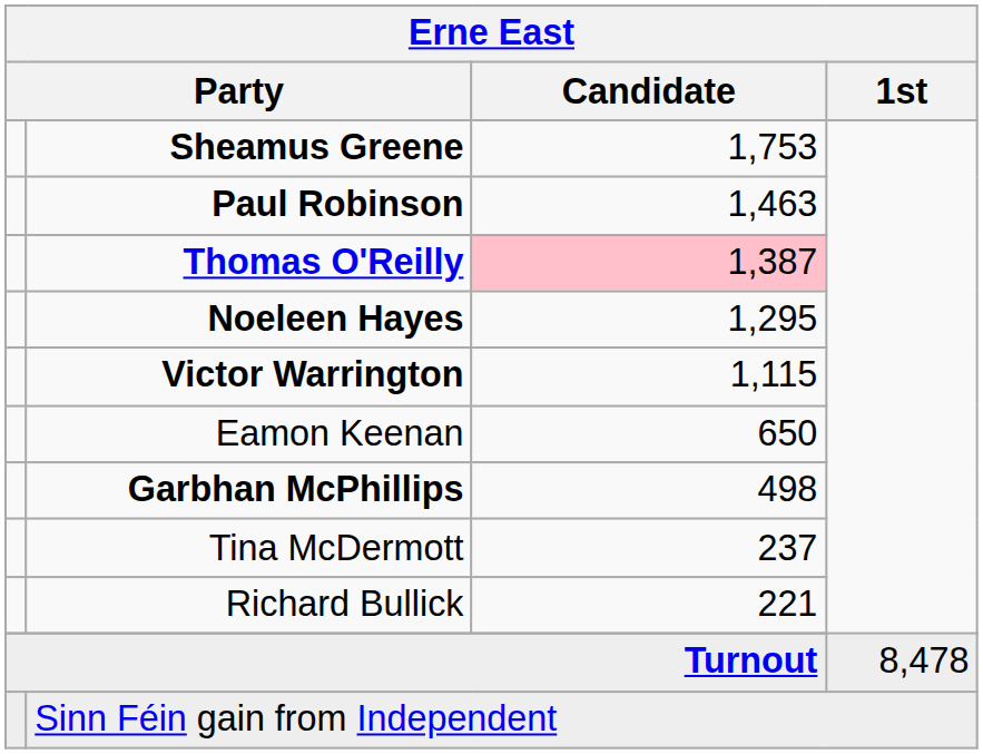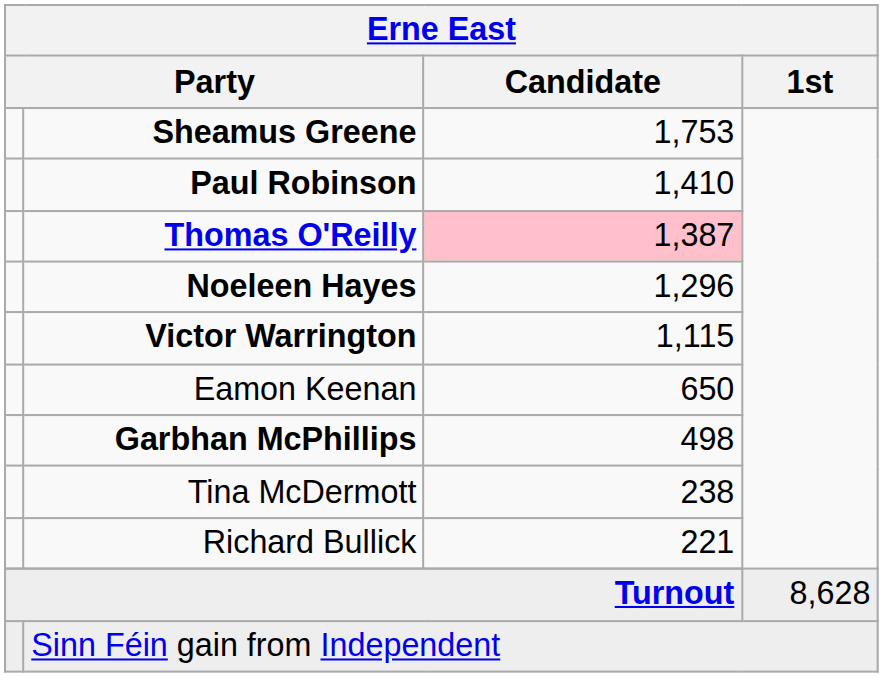Paul Robinson | Erne East / Candidate: 1,463 -> 1,410
Noeleen Hayes | Erne East / Candidate: 1,295 -> 1,296
Tina McDermott | Erne East / Candidate: 237 -> 238
Turnout | Erne East / 1st: 8,478 -> 8,628
